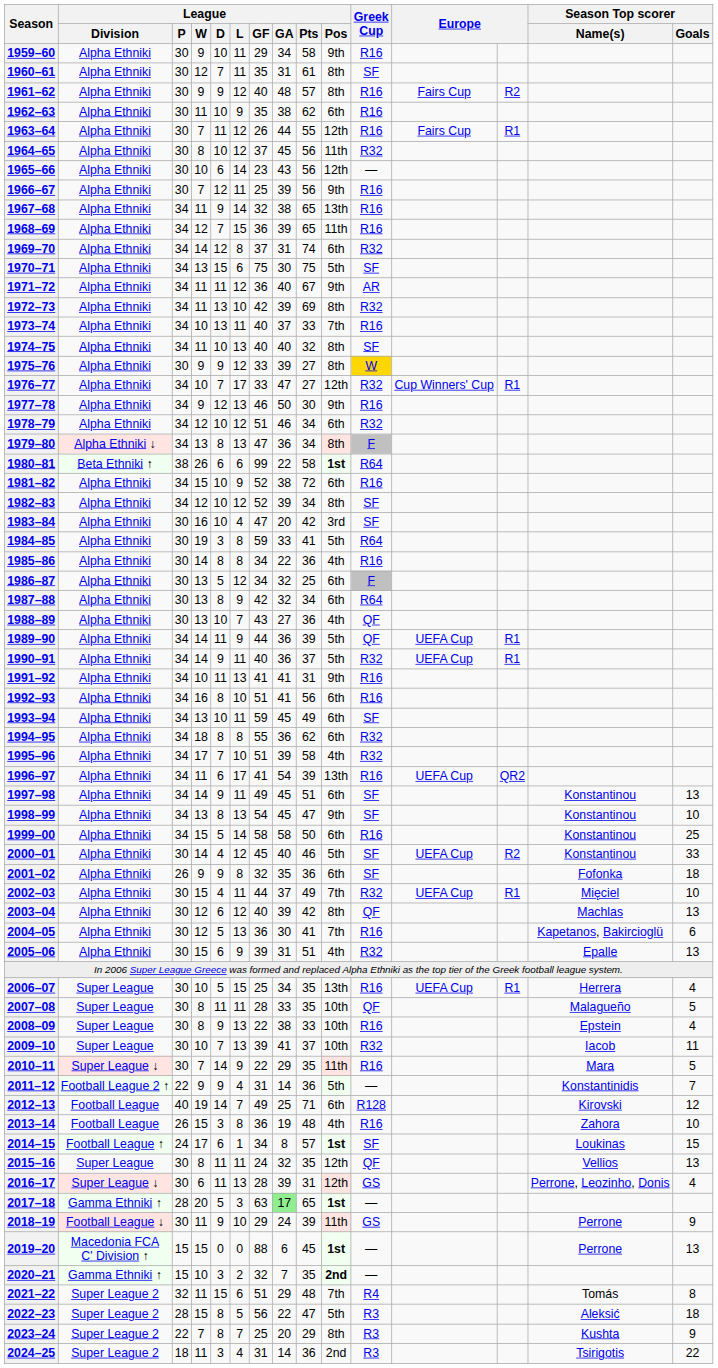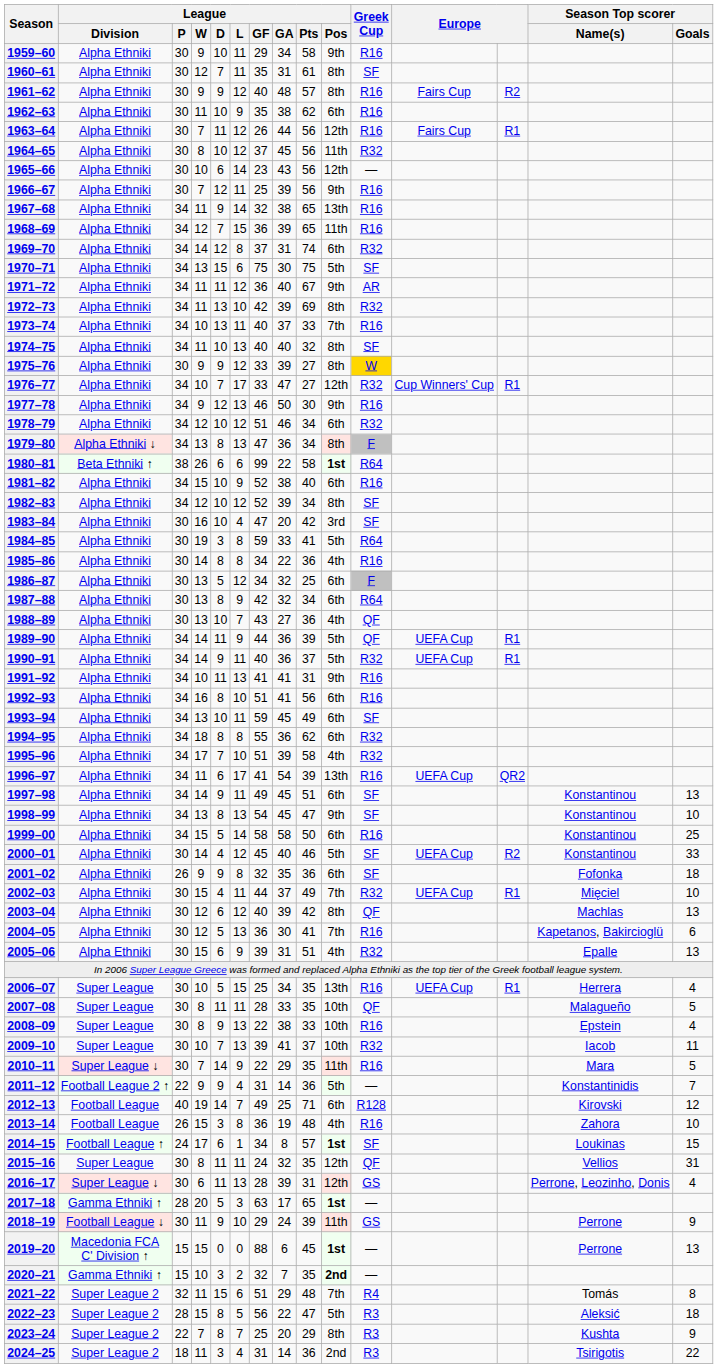1963–64 | League / Pts: 55 -> 56
1981–82 | League / Pts: 72 -> 40
2015–16 | Season Top scorer / Goals: 13 -> 31
2017–18 | League / GA: lightgreen background -> no background
